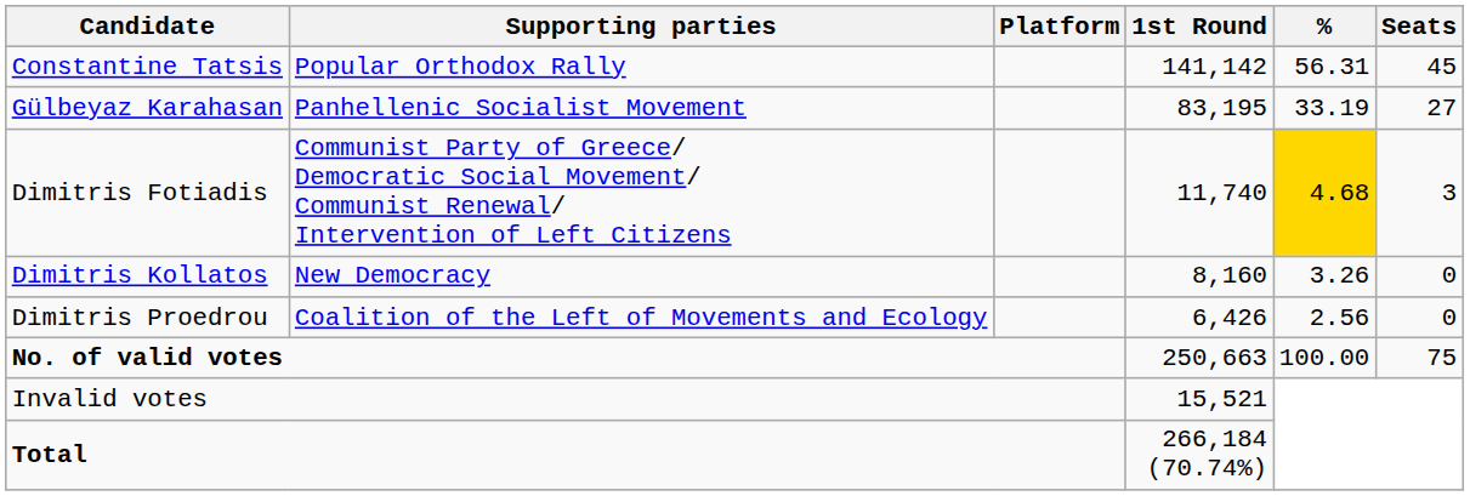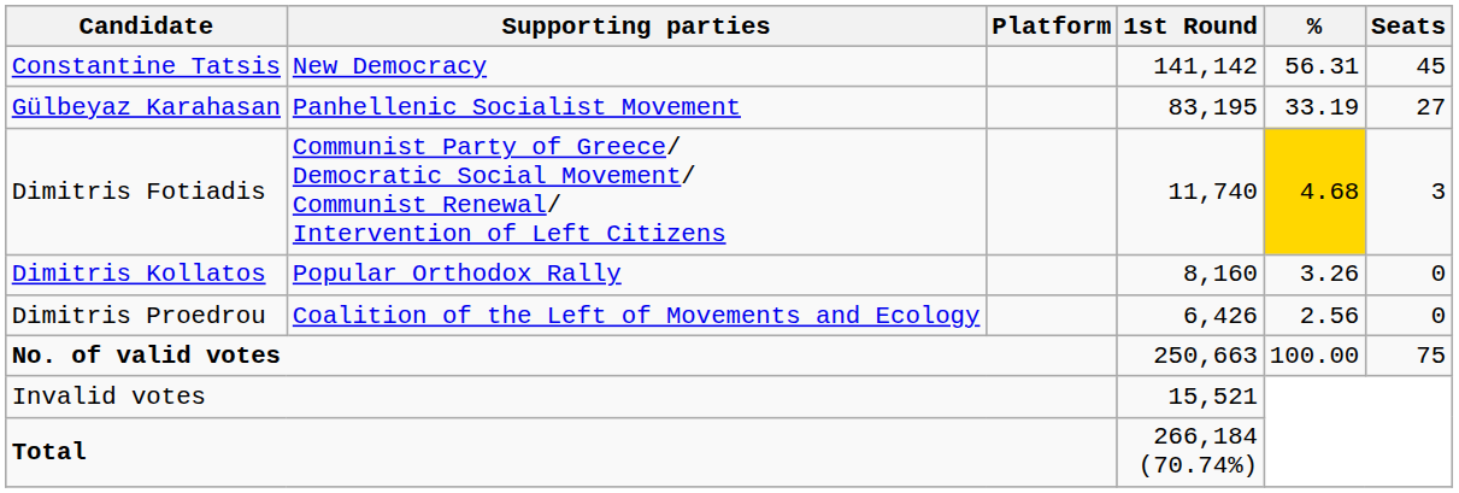Constantine Tatsis | Supporting parties: Popular Orthodox Rally -> New Democracy
Dimitris Kollatos | Supporting parties: New Democracy -> Popular Orthodox Rally
